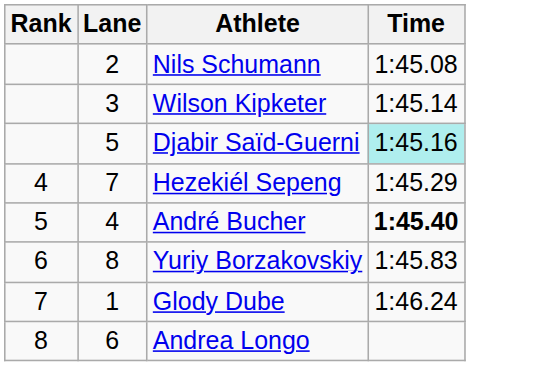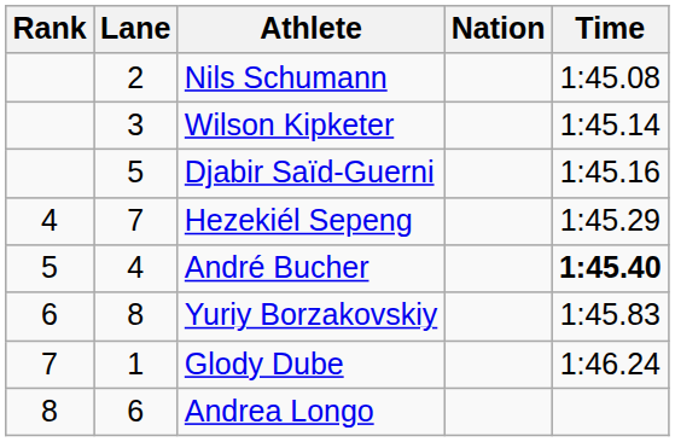+ column: Nation
Djabir Saïd-Guerni | Time: paleturquoise background -> no background
